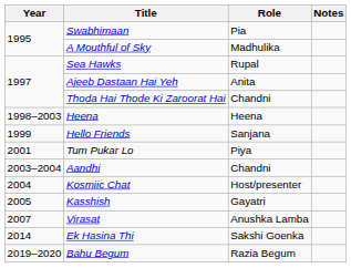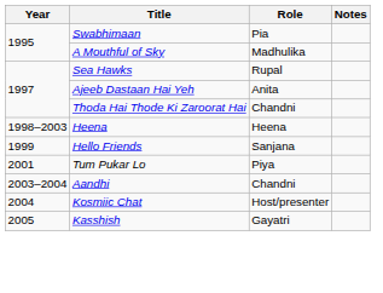- row: 2007 | Virasat | Anushka Lamba
- row: 2014 | Ek Hasina Thi | Sakshi Goenka
- row: 2019–2020 | Bahu Begum | Razia Begum
